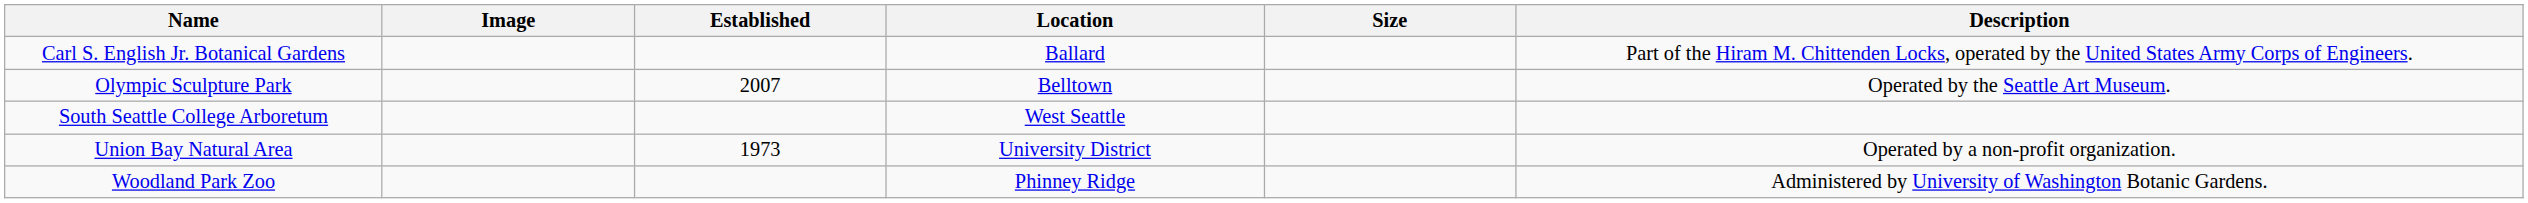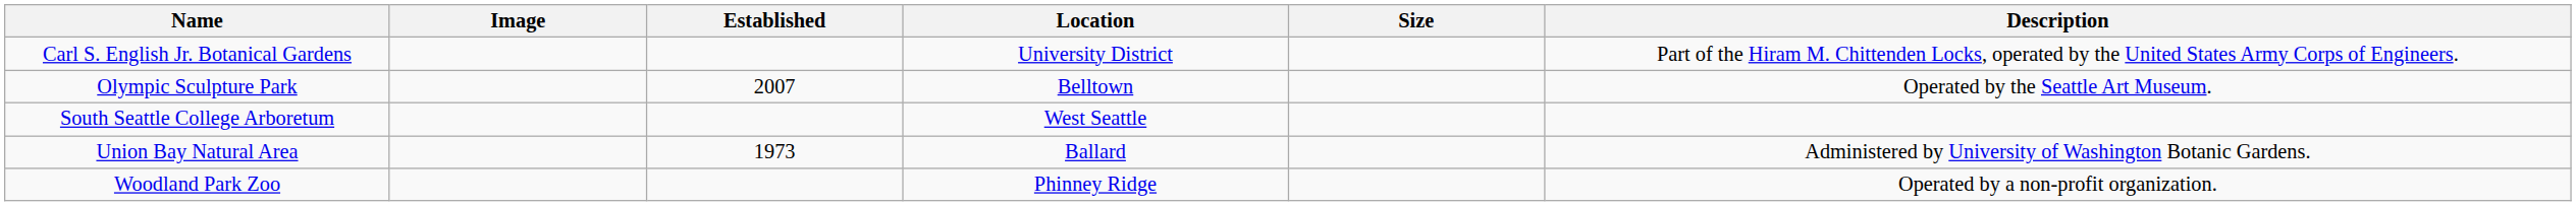Carl S. English Jr. Botanical Gardens | Location: Ballard -> University District
Union Bay Natural Area | Location: University District -> Ballard
Union Bay Natural Area | Description: Operated by a non-profit organization. -> Administered by University of Washington Botanic Gardens.
Woodland Park Zoo | Description: Administered by University of Washington Botanic Gardens. -> Operated by a non-profit organization.
